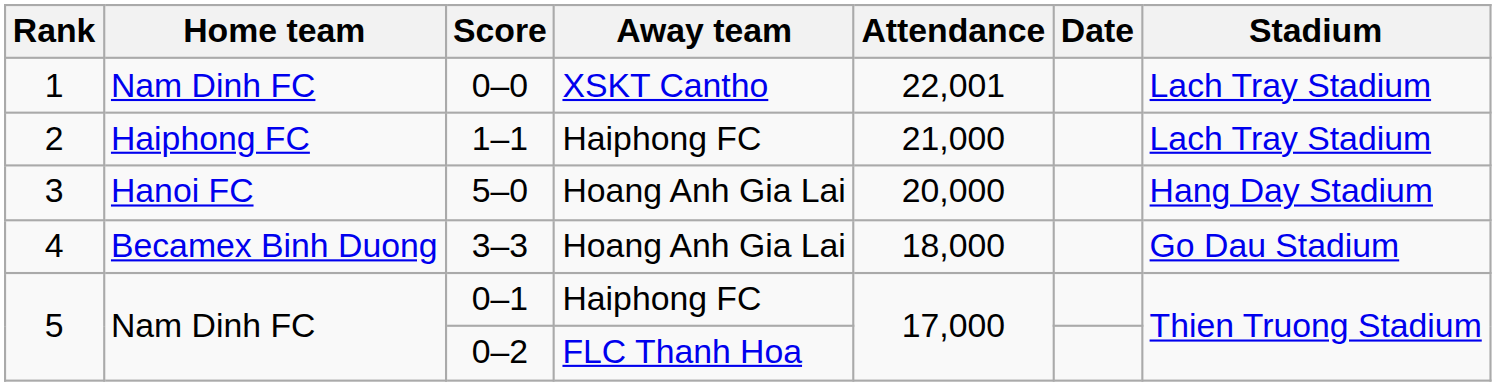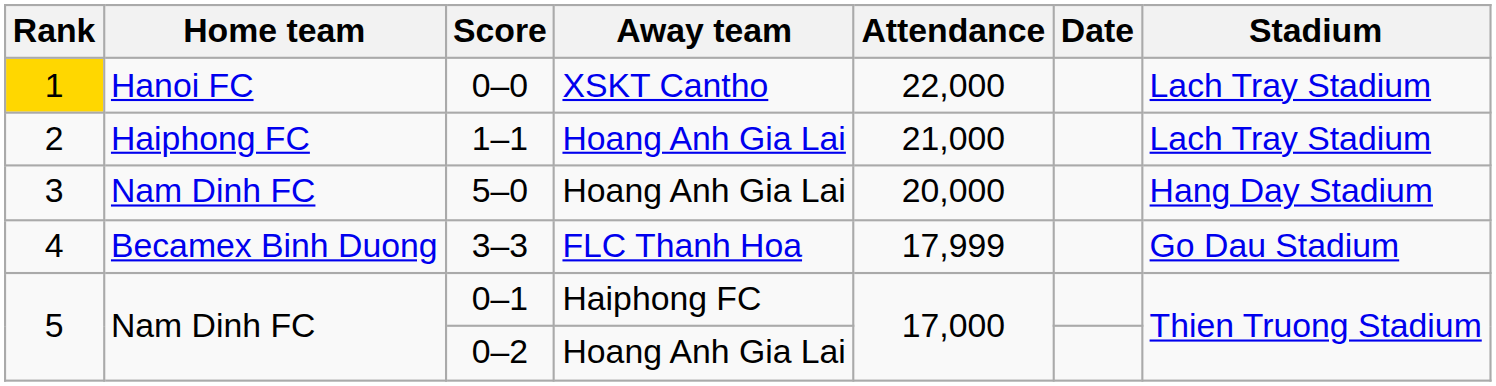0–0 | Rank: no background -> gold background
0–0 | Home team: Nam Dinh FC -> Hanoi FC
0–0 | Attendance: 22,001 -> 22,000
1–1 | Away team: Haiphong FC -> Hoang Anh Gia Lai
5–0 | Home team: Hanoi FC -> Nam Dinh FC
3–3 | Away team: Hoang Anh Gia Lai -> FLC Thanh Hoa
3–3 | Attendance: 18,000 -> 17,999
0–2 | Away team: FLC Thanh Hoa -> Hoang Anh Gia Lai
